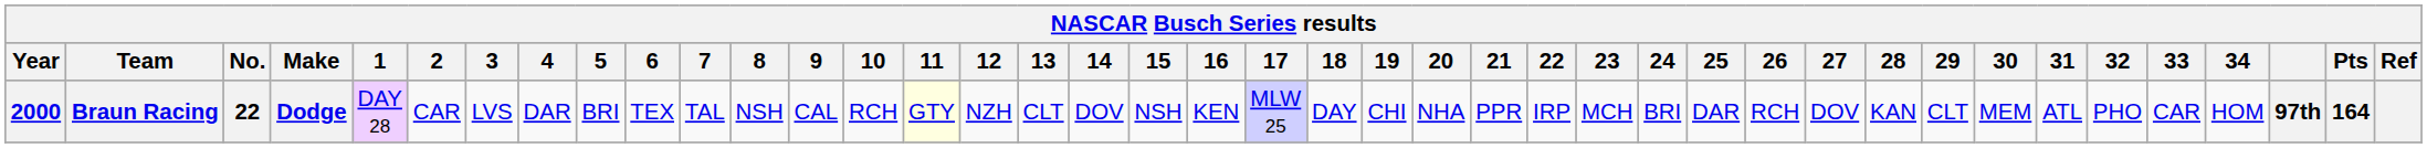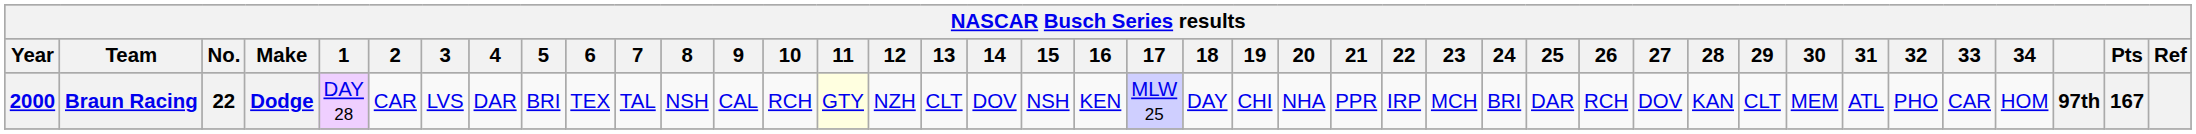Braun Racing | Pts: 164 -> 167
